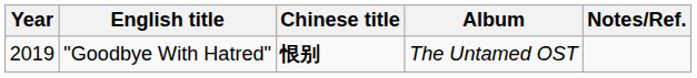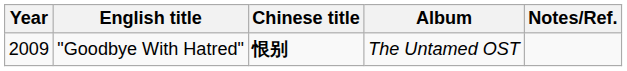"Goodbye With Hatred" | Year: 2019 -> 2009
